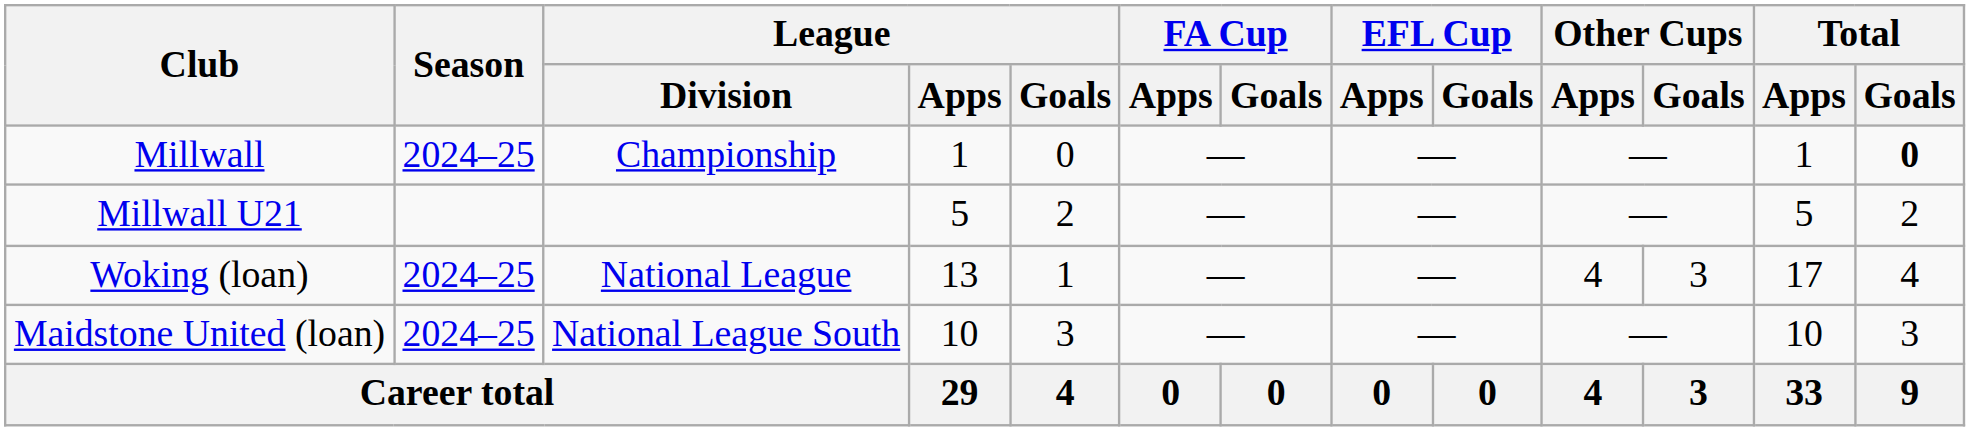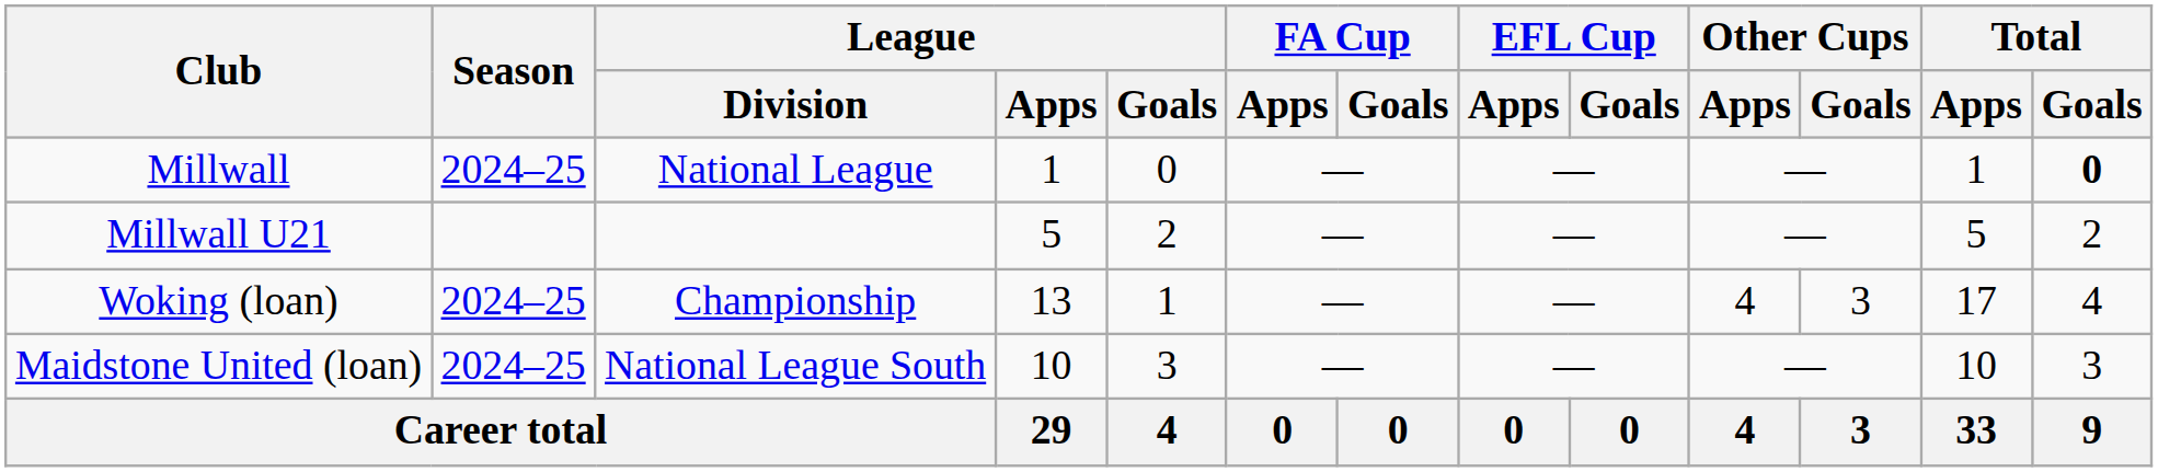Millwall | League / Division: Championship -> National League
Woking (loan) | League / Division: National League -> Championship
